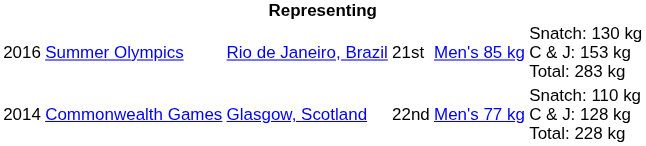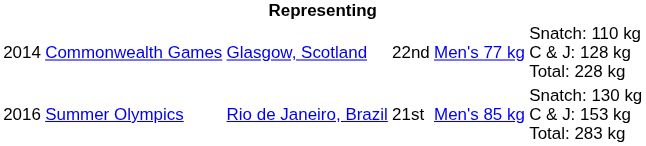rows swapped: Commonwealth Games <-> Summer Olympics
